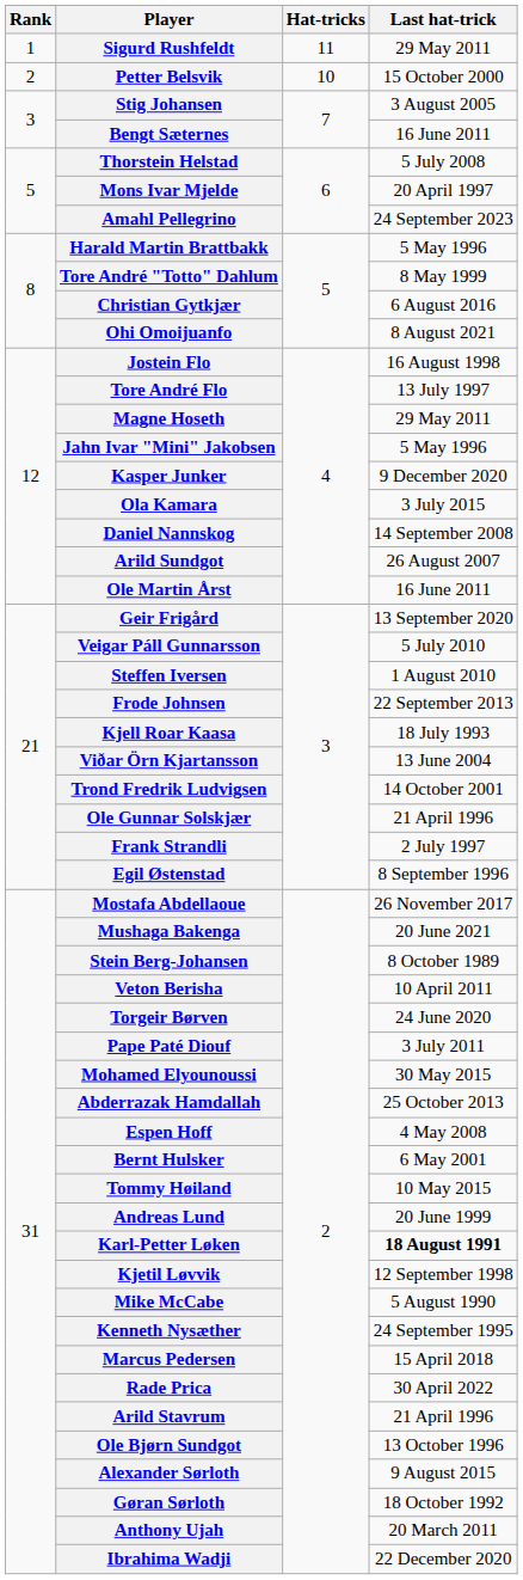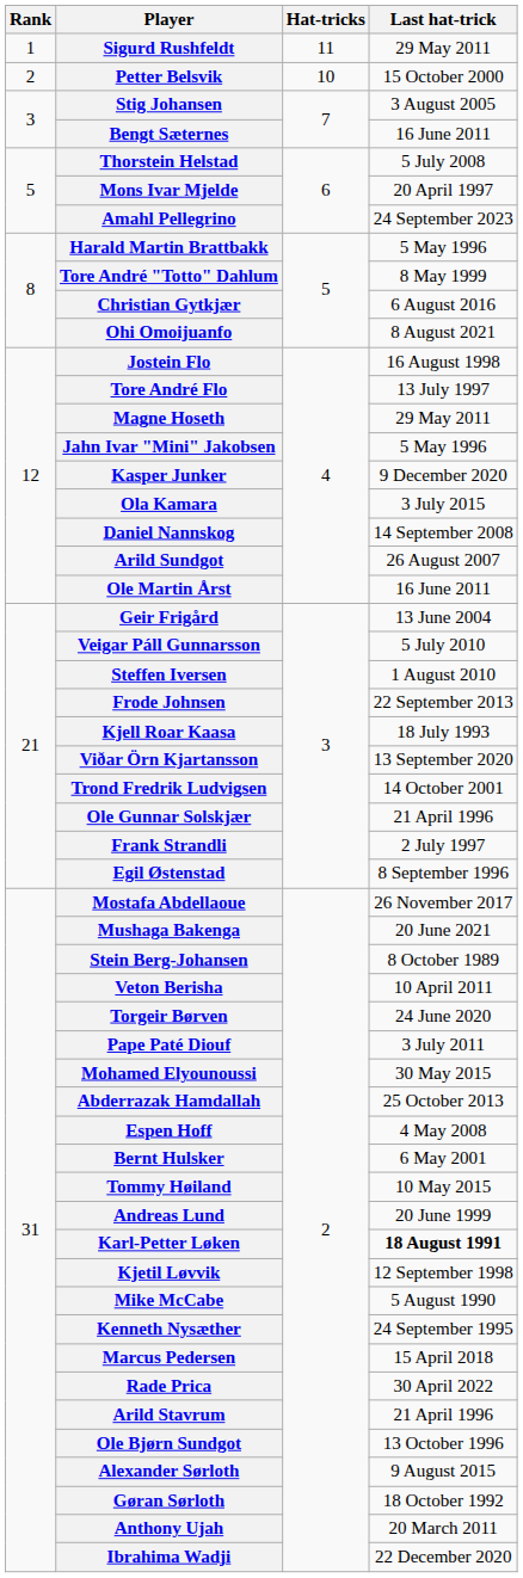Geir Frigård | Last hat-trick: 13 September 2020 -> 13 June 2004
Viðar Örn Kjartansson | Last hat-trick: 13 June 2004 -> 13 September 2020
